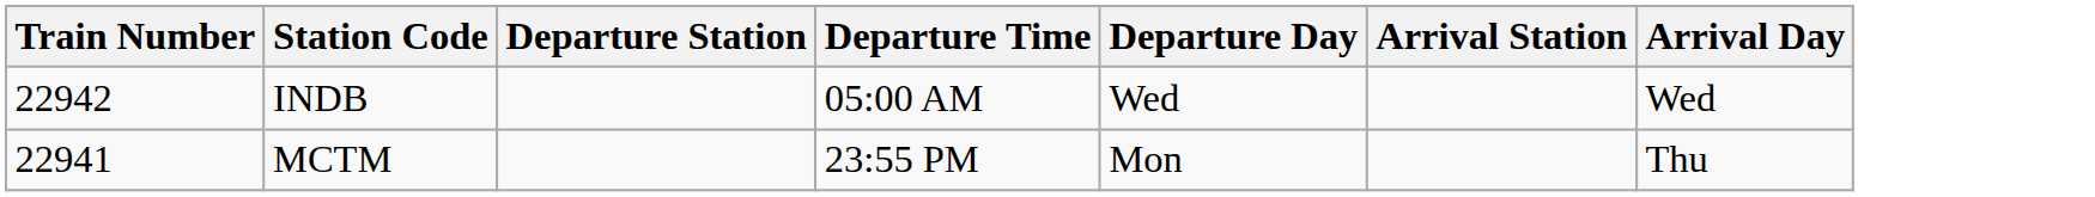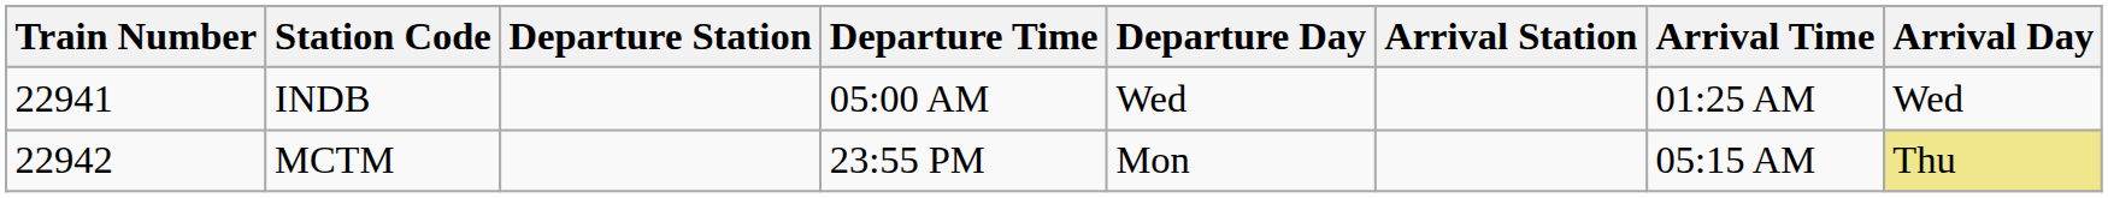+ column: Arrival Time | 01:25 AM | 05:15 AM
INDB | Train Number: 22942 -> 22941
MCTM | Train Number: 22941 -> 22942
MCTM | Arrival Day: no background -> khaki background
